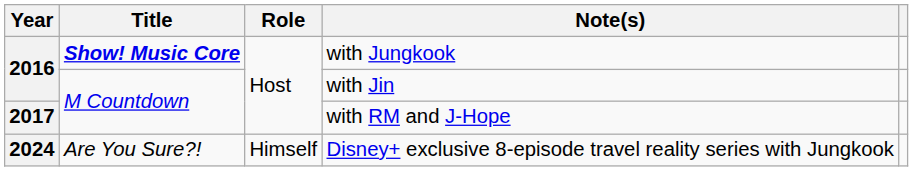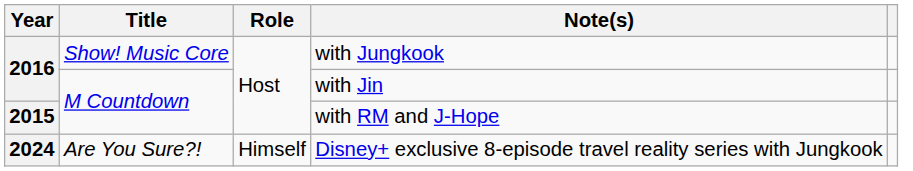with Jungkook | Title: bold -> normal
with RM and J-Hope | Year: 2017 -> 2015
